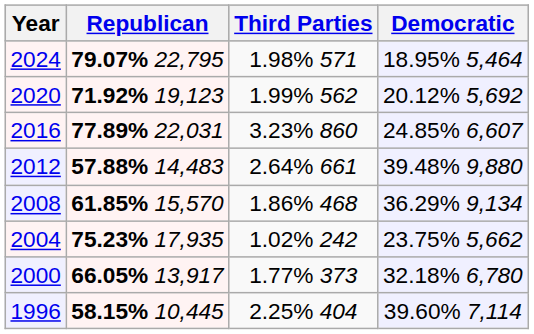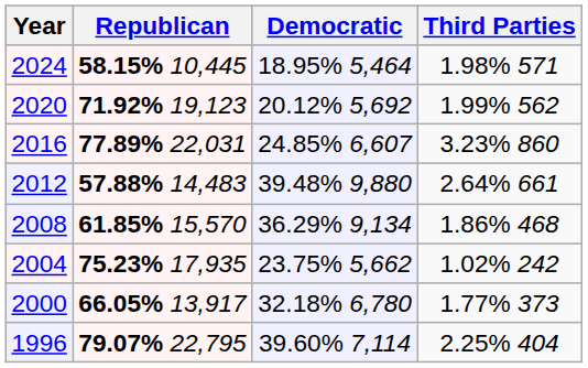columns swapped: Democratic <-> Third Parties
2024 | Republican: 79.07% 22,795 -> 58.15% 10,445
1996 | Republican: 58.15% 10,445 -> 79.07% 22,795
